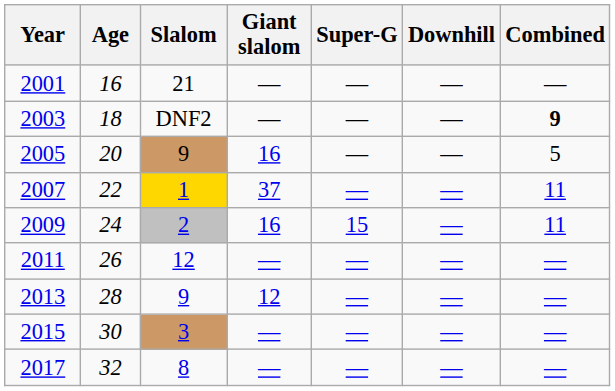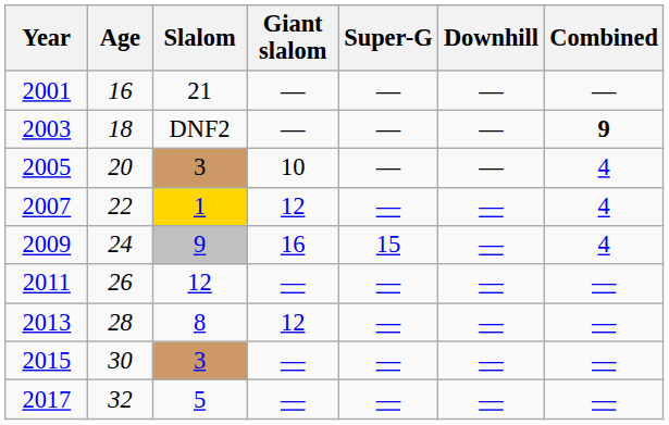2005 | Slalom: 9 -> 3
2005 | Giant slalom: 16 -> 10
2005 | Combined: 5 -> 4
2007 | Giant slalom: 37 -> 12
2007 | Combined: 11 -> 4
2009 | Slalom: 2 -> 9
2009 | Combined: 11 -> 4
2013 | Slalom: 9 -> 8
2017 | Slalom: 8 -> 5
